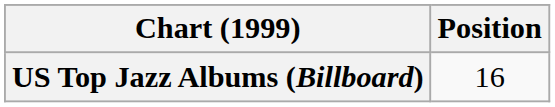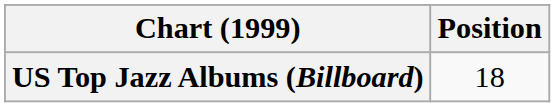US Top Jazz Albums (Billboard) | Position: 16 -> 18
